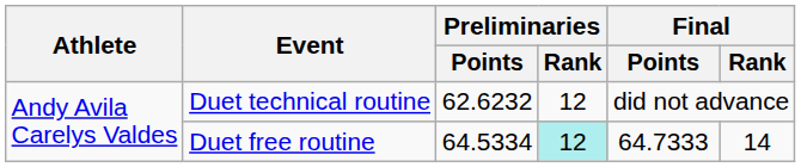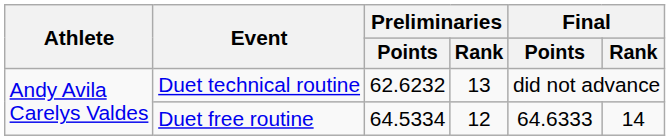Duet technical routine | Preliminaries / Rank: 12 -> 13
Duet free routine | Preliminaries / Rank: paleturquoise background -> no background
Duet free routine | Final / Points: 64.7333 -> 64.6333
